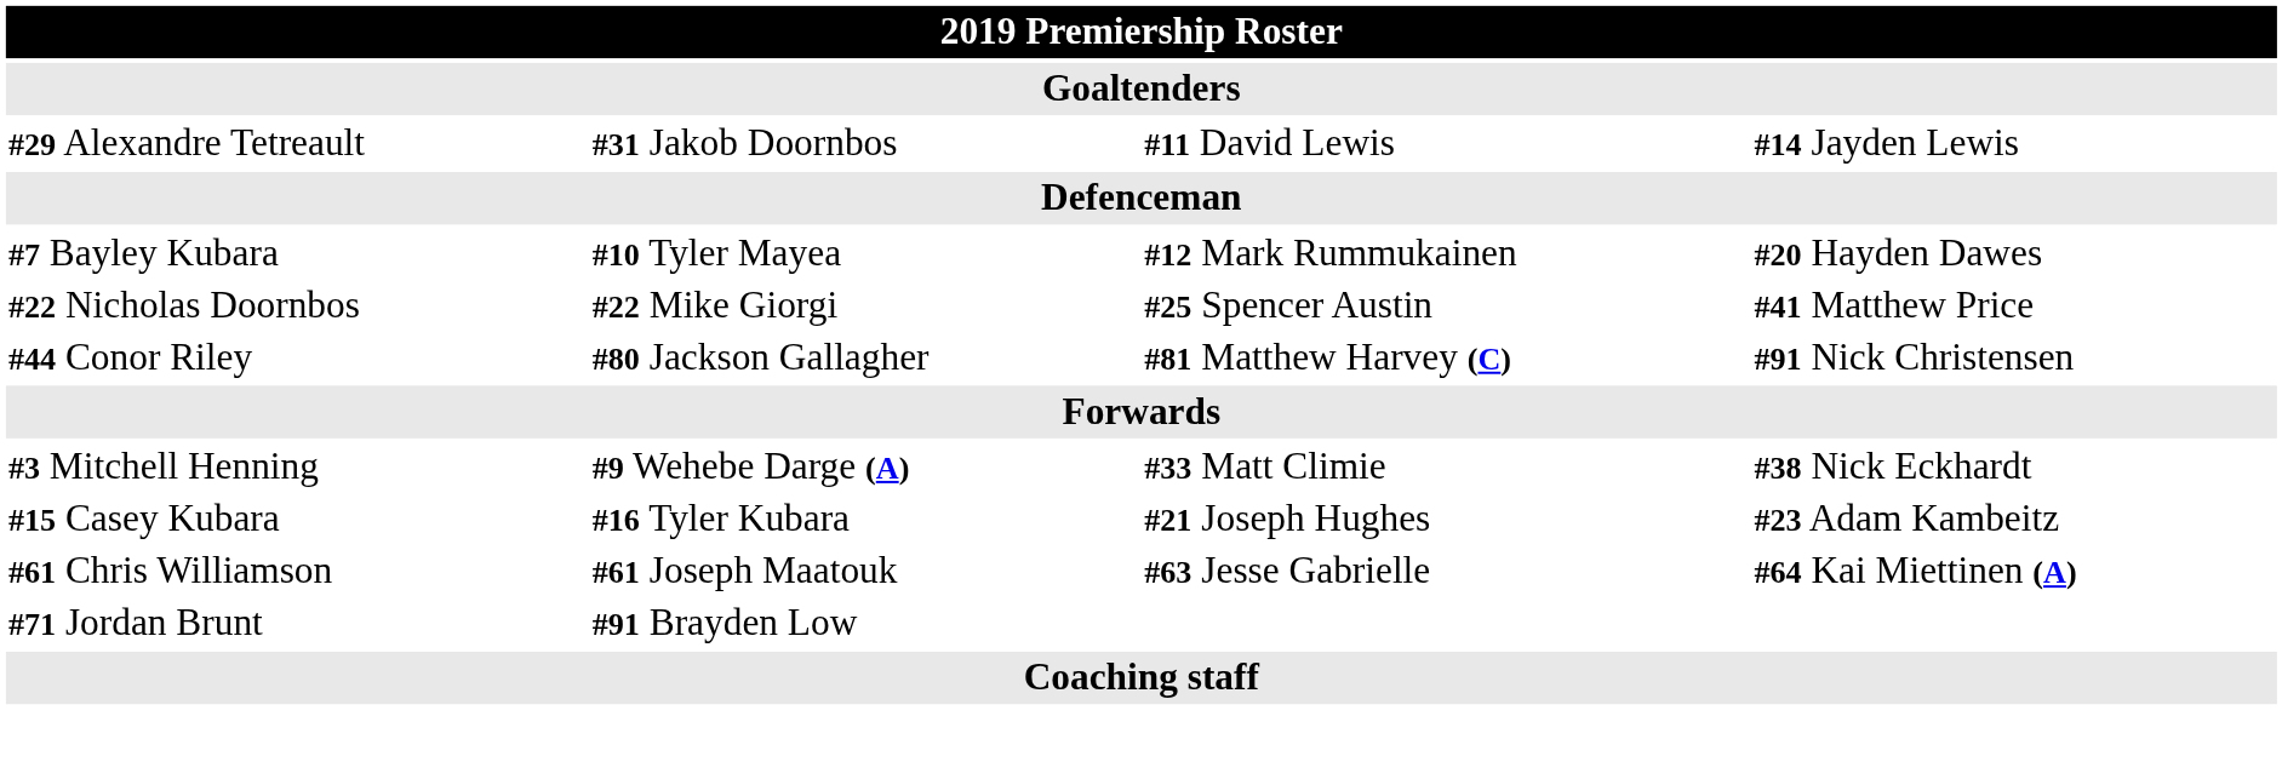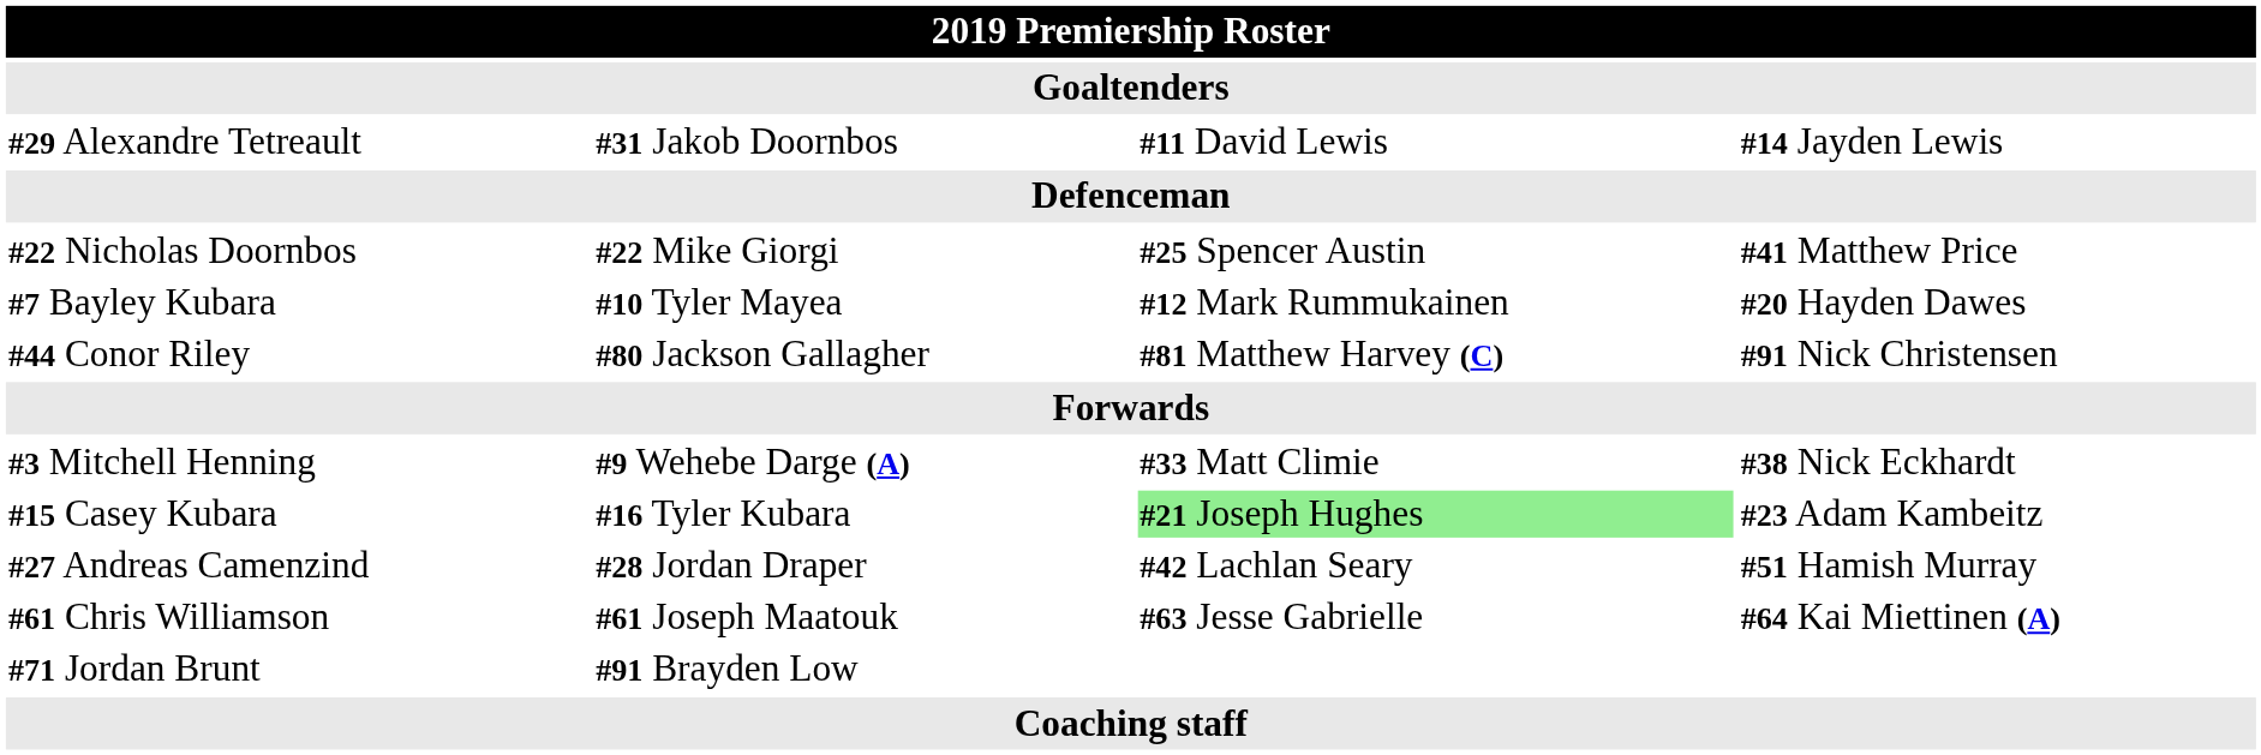rows swapped: #7 Bayley Kubara <-> #22 Nicholas Doornbos
#15 Casey Kubara | column 3: no background -> lightgreen background
+ row: #27 Andreas Camenzind | #28 Jordan Draper | #42 Lachlan Seary | #51 Hamish Murray
